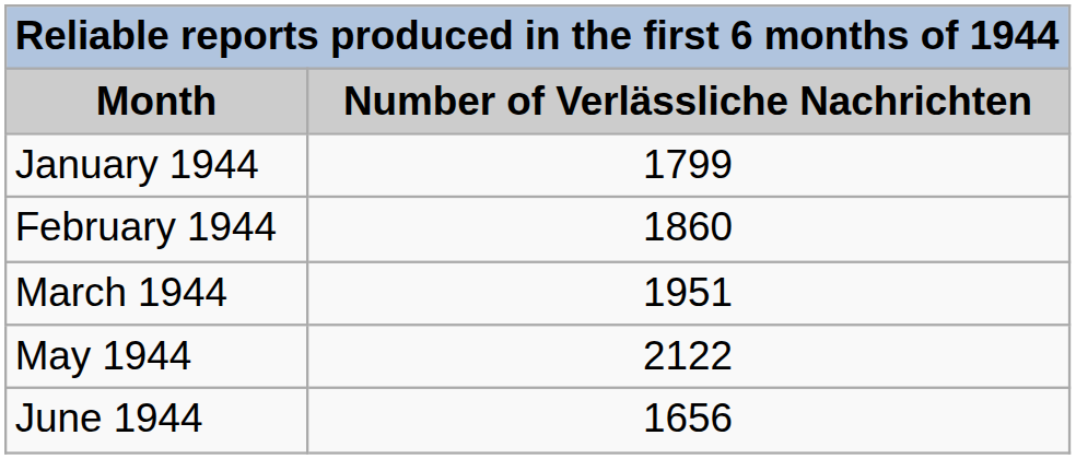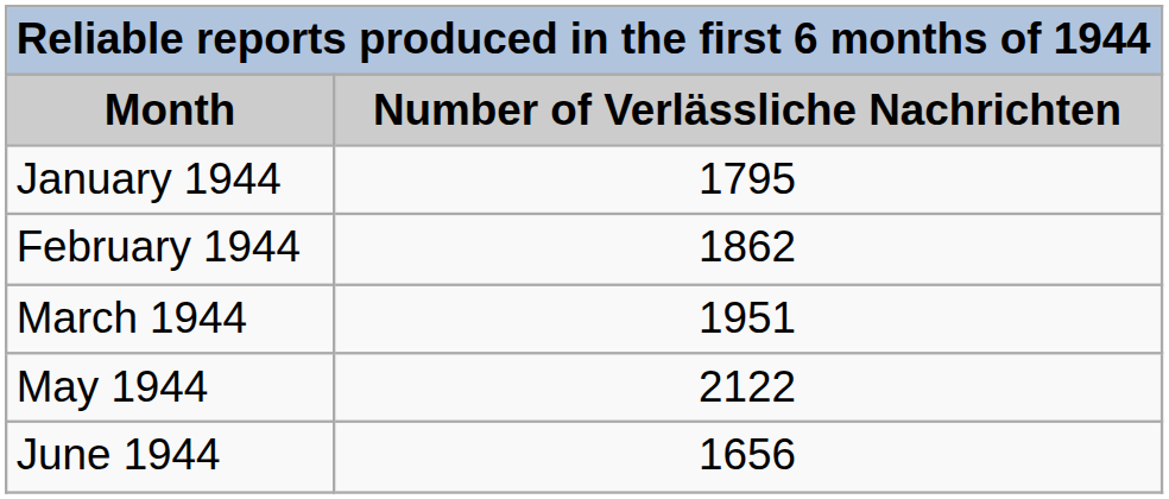January 1944 | Number of Verlässliche Nachrichten: 1799 -> 1795
February 1944 | Number of Verlässliche Nachrichten: 1860 -> 1862
